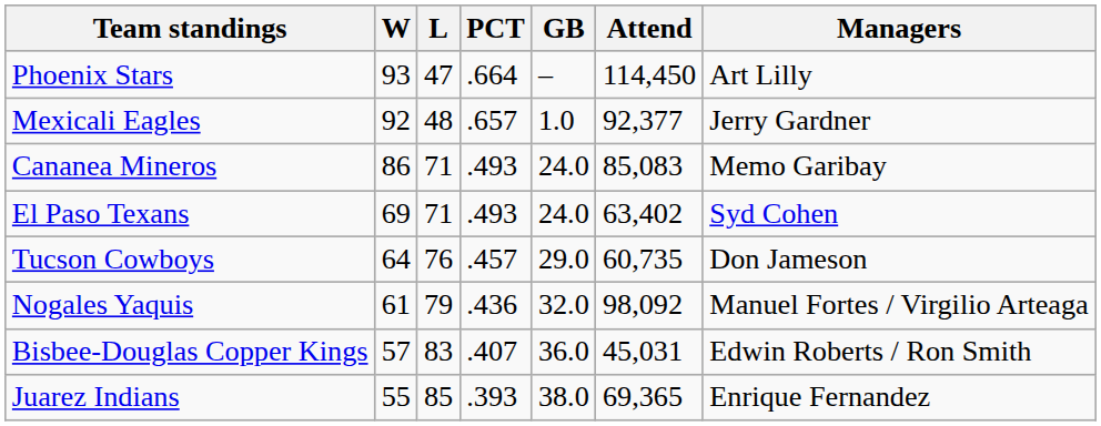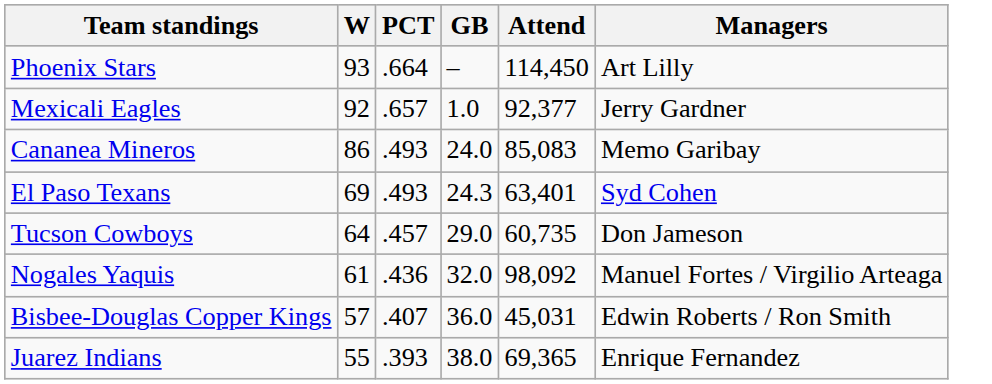- column: L | 47 | 48 | 71 | 71 | 76 | 79 | 83 | 85
El Paso Texans | GB: 24.0 -> 24.3
El Paso Texans | Attend: 63,402 -> 63,401
